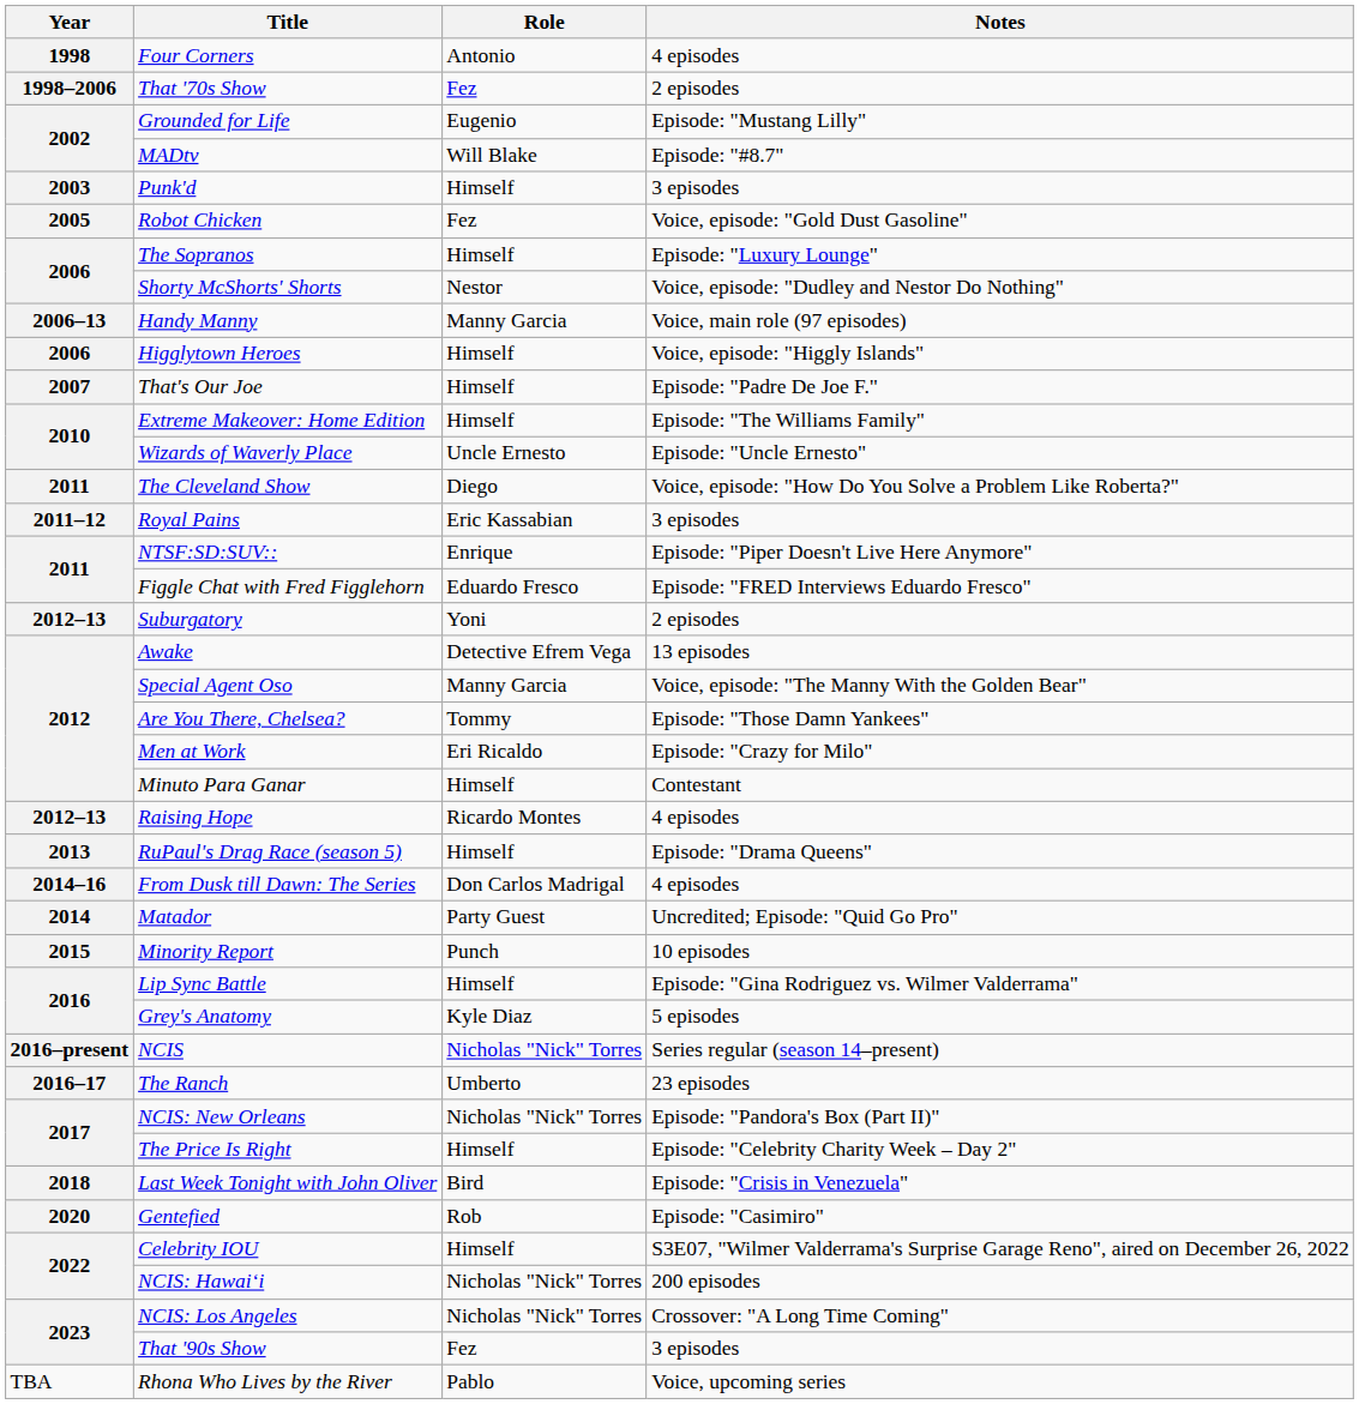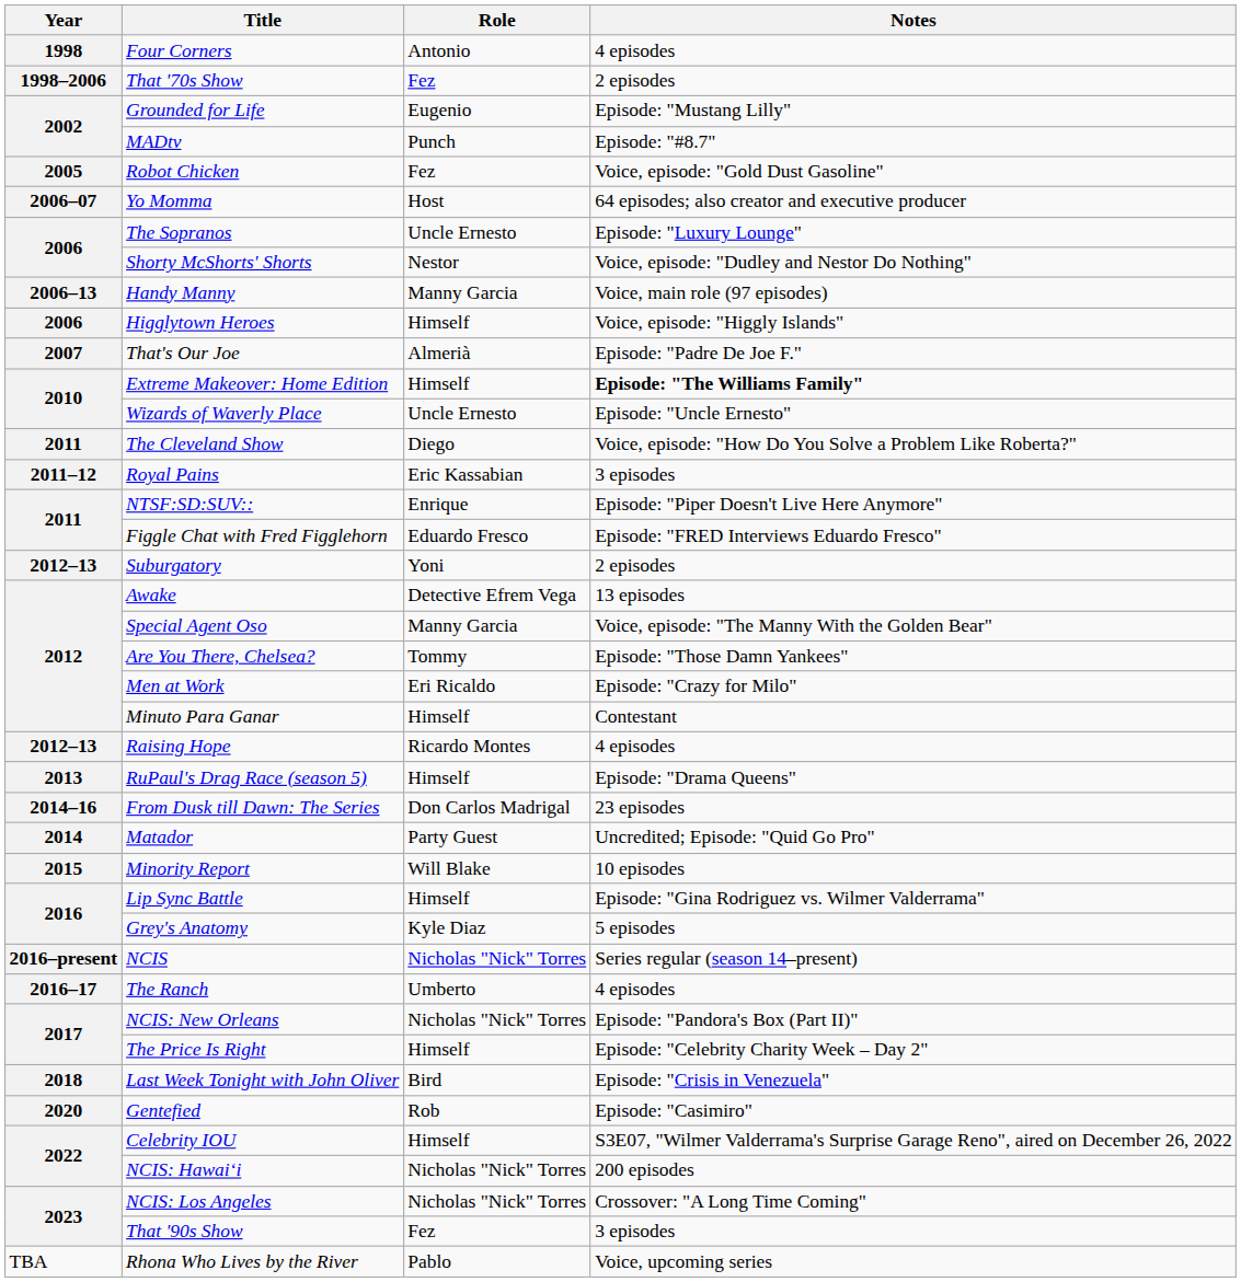MADtv | Role: Will Blake -> Punch
- row: 2003 | Punk'd | Himself | 3 episodes
+ row: 2006–07 | Yo Momma | Host | 64 episodes; also creator and executive producer
The Sopranos | Role: Himself -> Uncle Ernesto
That's Our Joe | Role: Himself -> Almerià
Extreme Makeover: Home Edition | Notes: normal -> bold
From Dusk till Dawn: The Series | Notes: 4 episodes -> 23 episodes
Minority Report | Role: Punch -> Will Blake
The Ranch | Notes: 23 episodes -> 4 episodes
